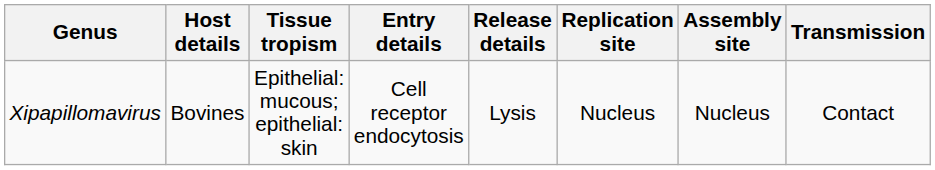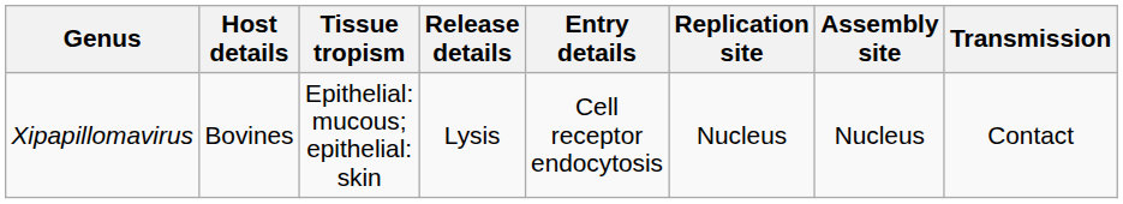columns swapped: Entry details <-> Release details
